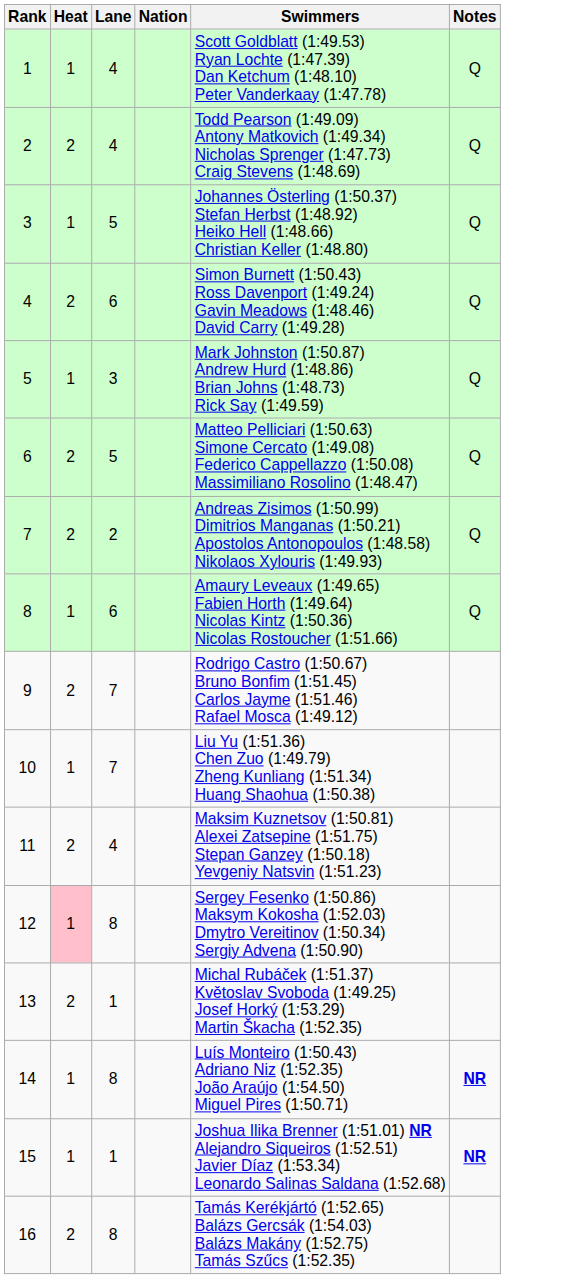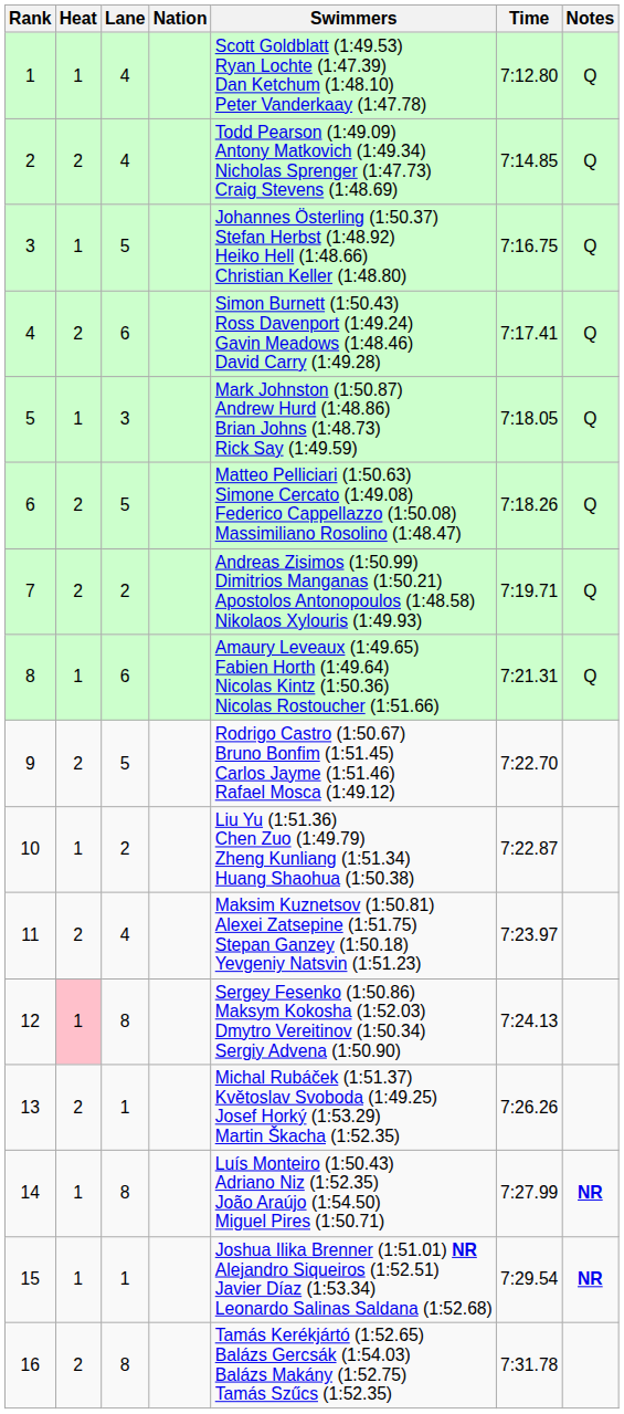+ column: Time | 7:12.80 | 7:14.85 | 7:16.75 | 7:17.41 | 7:18.05 | 7:18.26 | 7:19.71 | 7:21.31 | 7:22.70 | 7:22.87 | 7:23.97 | 7:24.13 | 7:26.26 | 7:27.99 | 7:29.54 | 7:31.78
9 | Lane: 7 -> 5
10 | Lane: 7 -> 2
